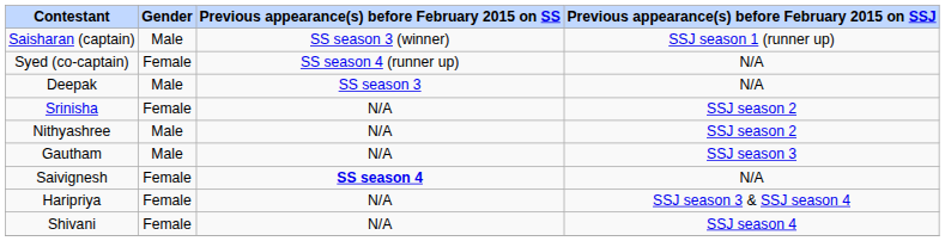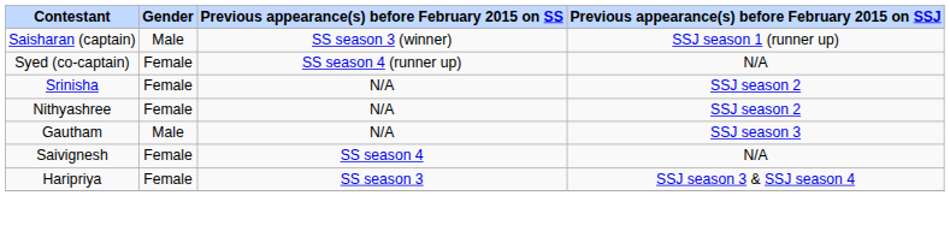- row: Deepak | Male | SS season 3 | N/A
Nithyashree | Gender: Male -> Female
Saivignesh | Previous appearance(s) before February 2015 on SS: bold -> normal
Haripriya | Previous appearance(s) before February 2015 on SS: N/A -> SS season 3
- row: Shivani | Female | N/A | SSJ season 4
